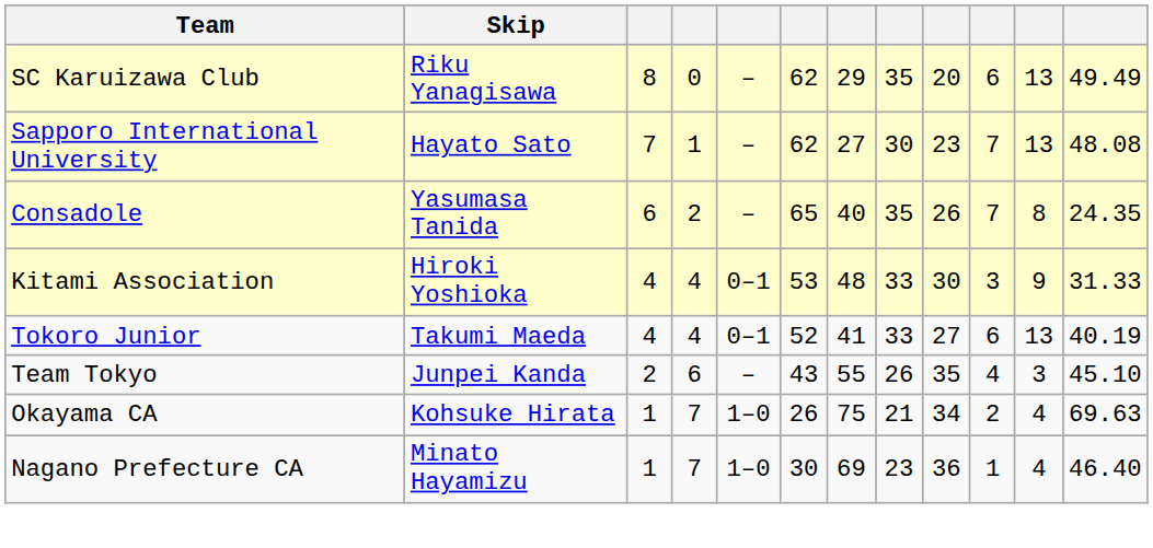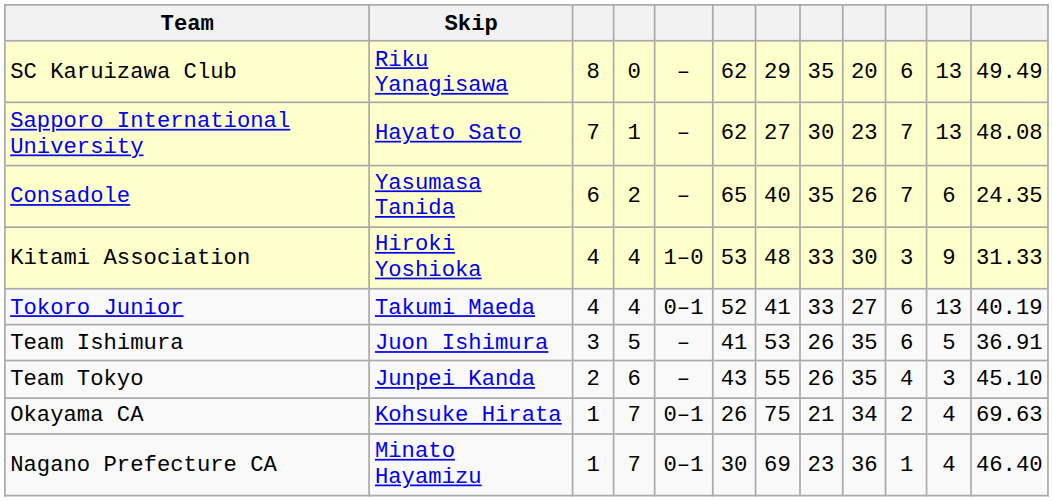Consadole | column 11: 8 -> 6
Kitami Association | column 5: 0–1 -> 1–0
+ row: Team Ishimura | Juon Ishimura | 3 | 5 | – | 41 | 53 | 26 | 35 | 6 | 5 | 36.91
Okayama CA | column 5: 1–0 -> 0–1
Nagano Prefecture CA | column 5: 1–0 -> 0–1
